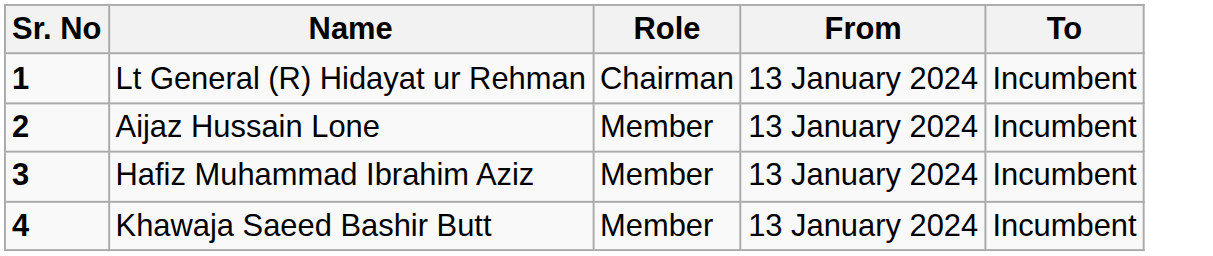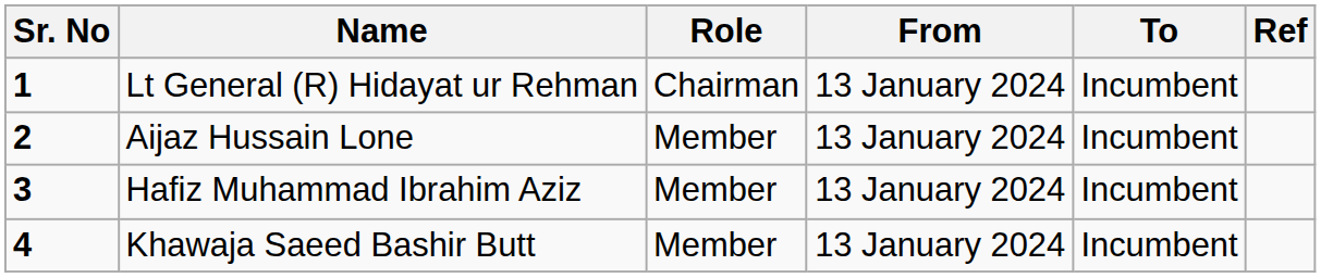+ column: Ref
